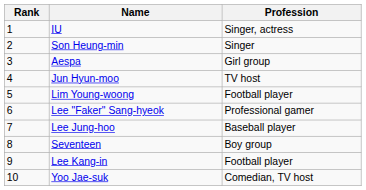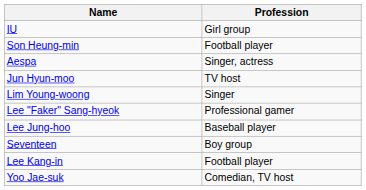- column: Rank | 1 | 2 | 3 | 4 | 5 | 6 | 7 | 8 | 9 | 10
IU | Profession: Singer, actress -> Girl group
Son Heung-min | Profession: Singer -> Football player
Aespa | Profession: Girl group -> Singer, actress
Lim Young-woong | Profession: Football player -> Singer
